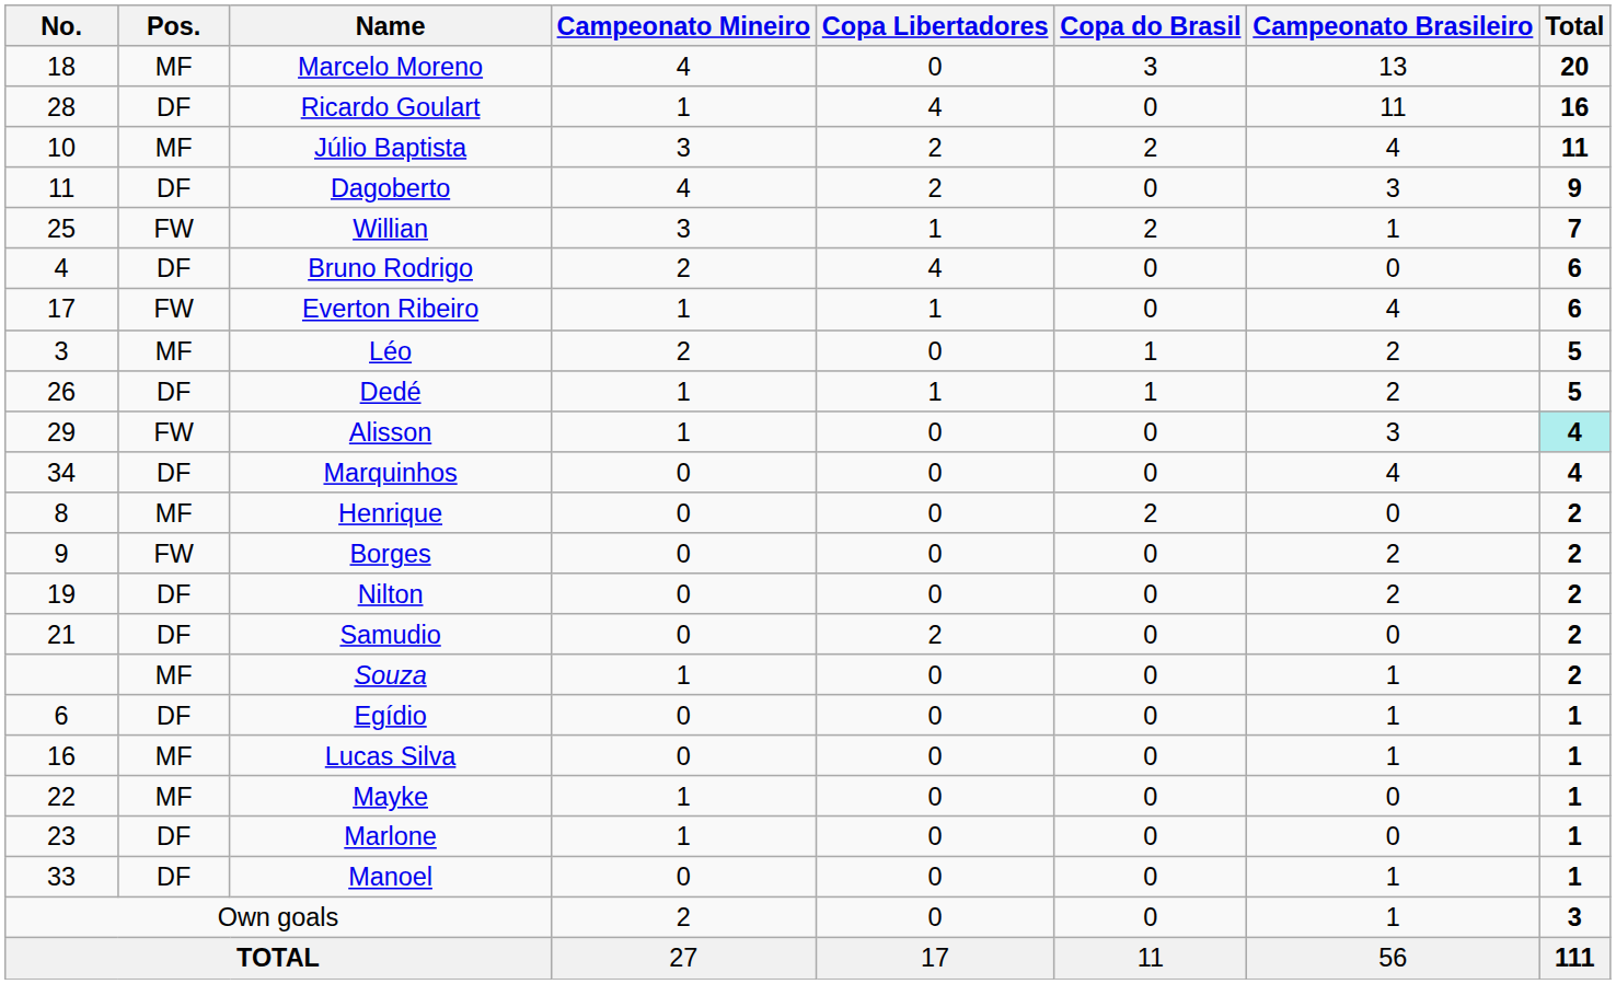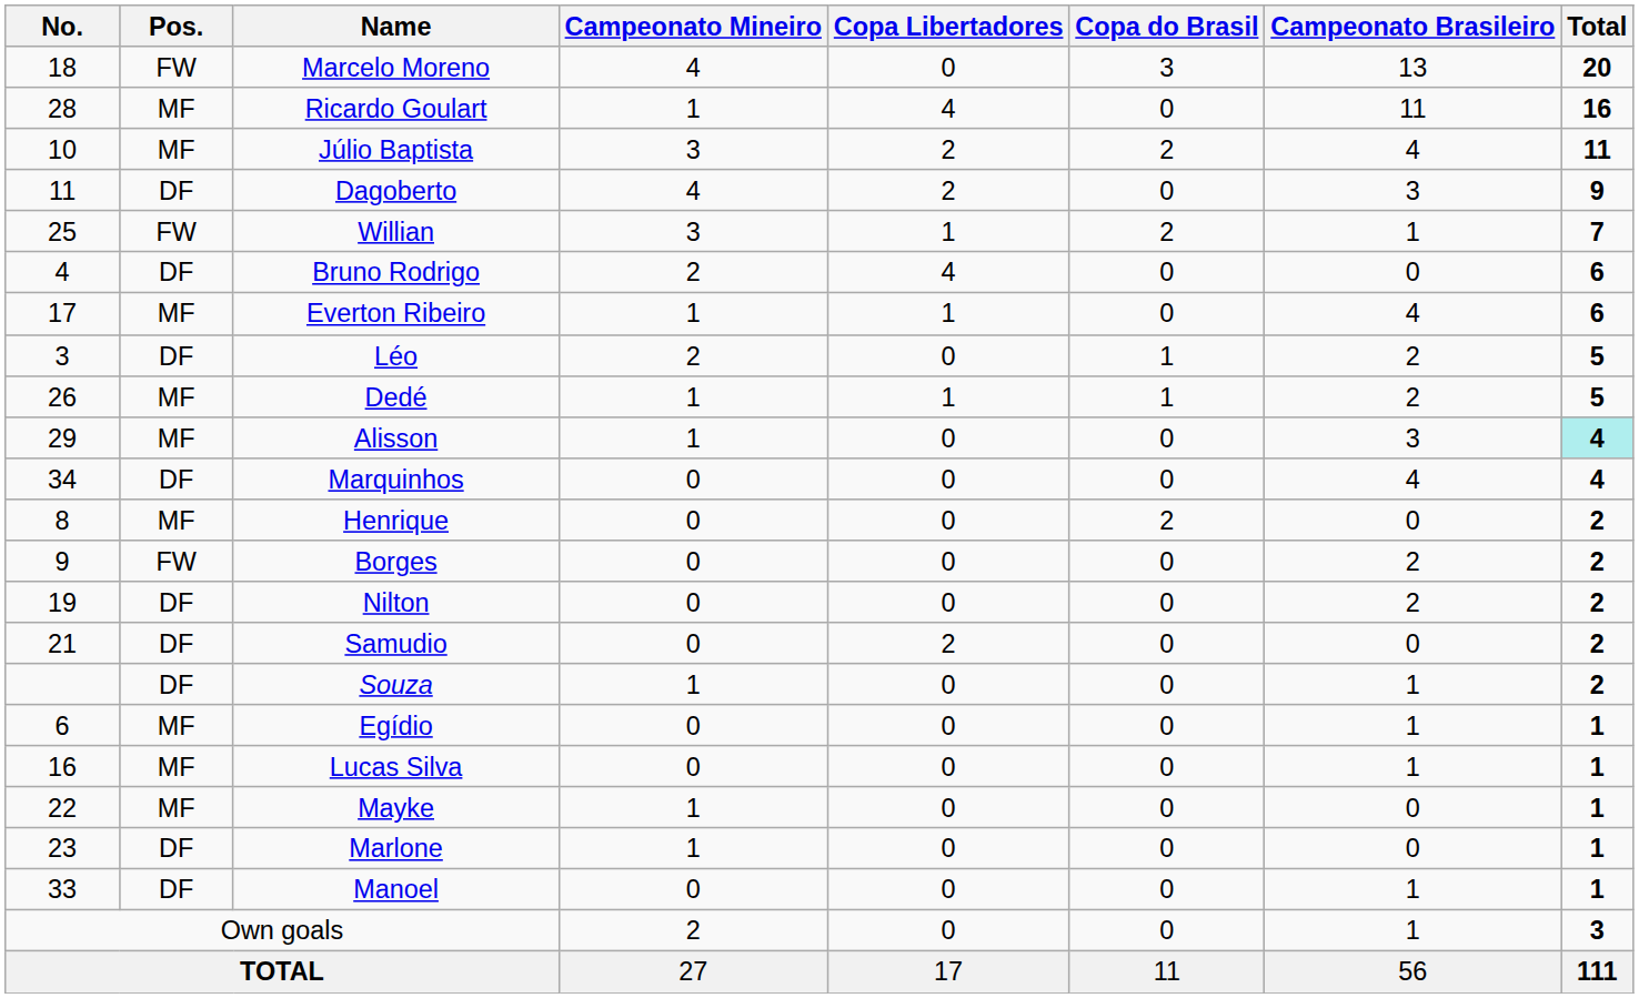Marcelo Moreno | Pos.: MF -> FW
Ricardo Goulart | Pos.: DF -> MF
Everton Ribeiro | Pos.: FW -> MF
Léo | Pos.: MF -> DF
Dedé | Pos.: DF -> MF
Alisson | Pos.: FW -> MF
Souza | Pos.: MF -> DF
Egídio | Pos.: DF -> MF
